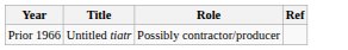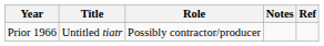+ column: Notes
